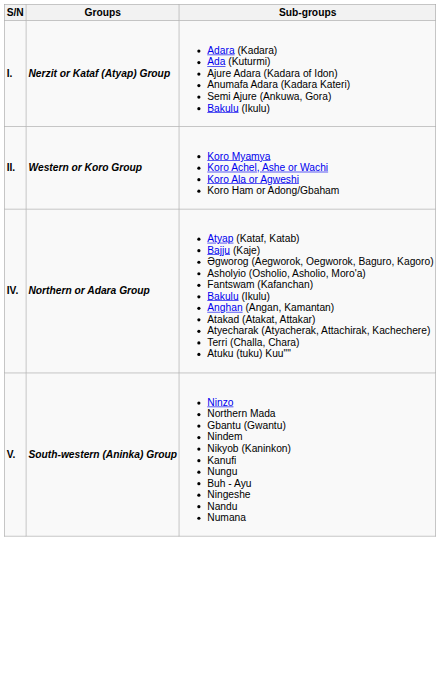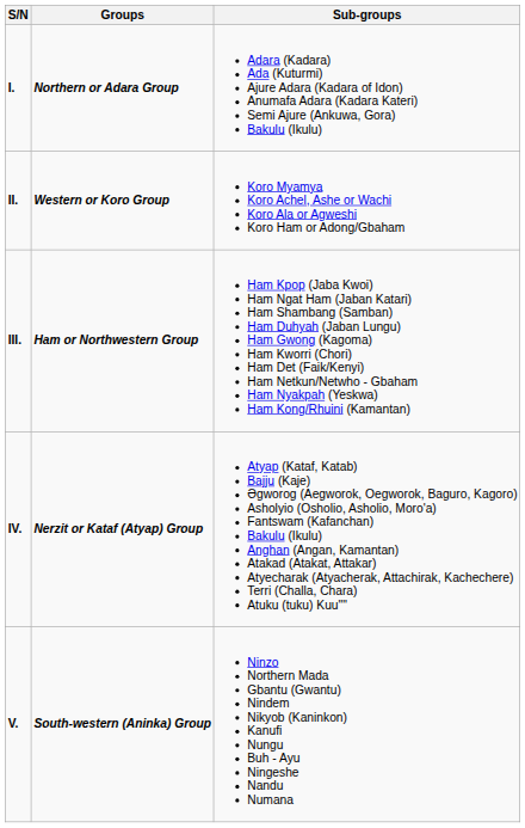I. | Groups: Nerzit or Kataf (Atyap) Group -> Northern or Adara Group
+ row: III. | Ham or Northwestern Group | Ham Kpop (Jaba Kwoi) Ham Ngat Ham (Jaban Katari) Ham Shambang (Samban) Ham Duhyah (Jaban Lungu) Ham Gwong (Kagoma) Ham Kworri (Chori) Ham Det (Faik/Kenyi) Ham Netkun/Netwho - Gbaham Ham Nyakpah (Yeskwa) Ham Kong/Rhuini (Kamantan)
IV. | Groups: Northern or Adara Group -> Nerzit or Kataf (Atyap) Group
